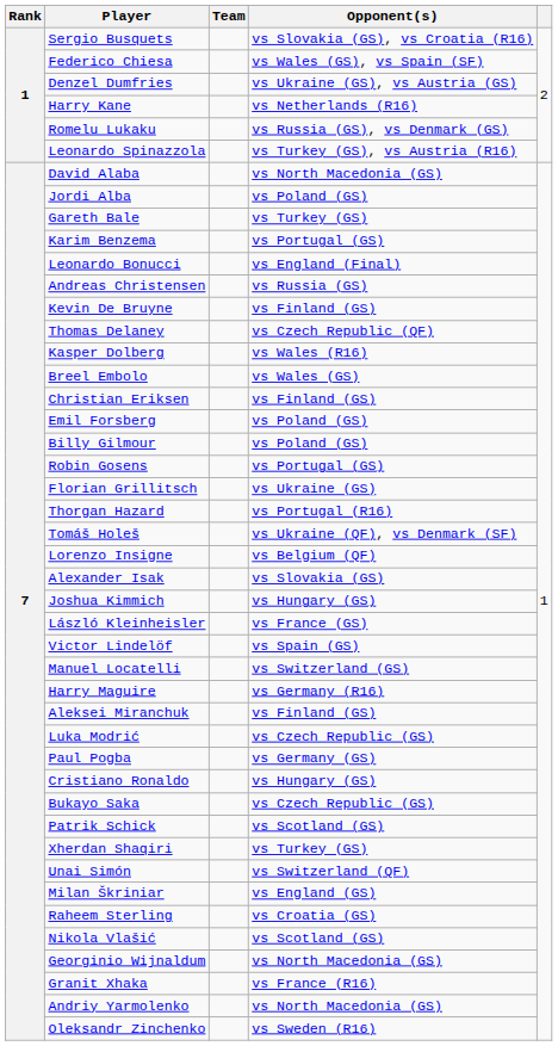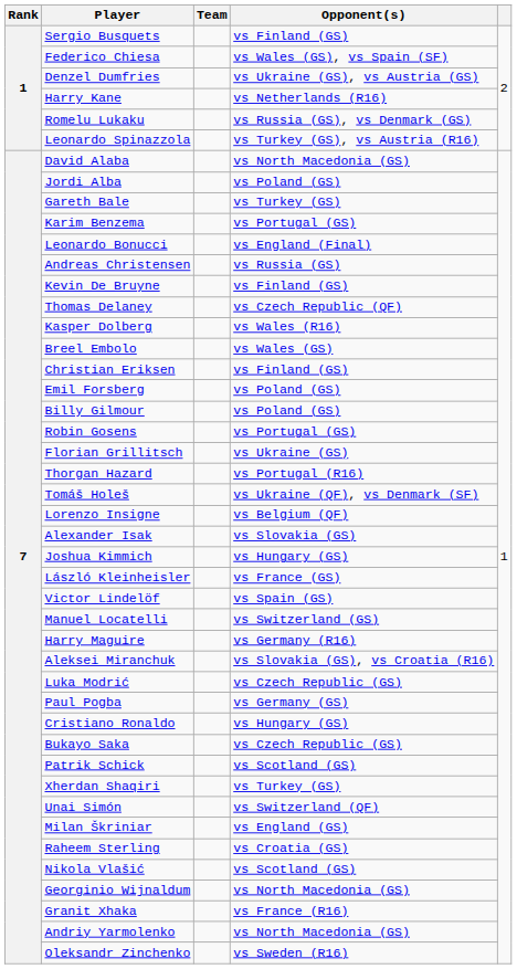Sergio Busquets | Opponent(s): vs Slovakia (GS), vs Croatia (R16) -> vs Finland (GS)
Aleksei Miranchuk | Opponent(s): vs Finland (GS) -> vs Slovakia (GS), vs Croatia (R16)
